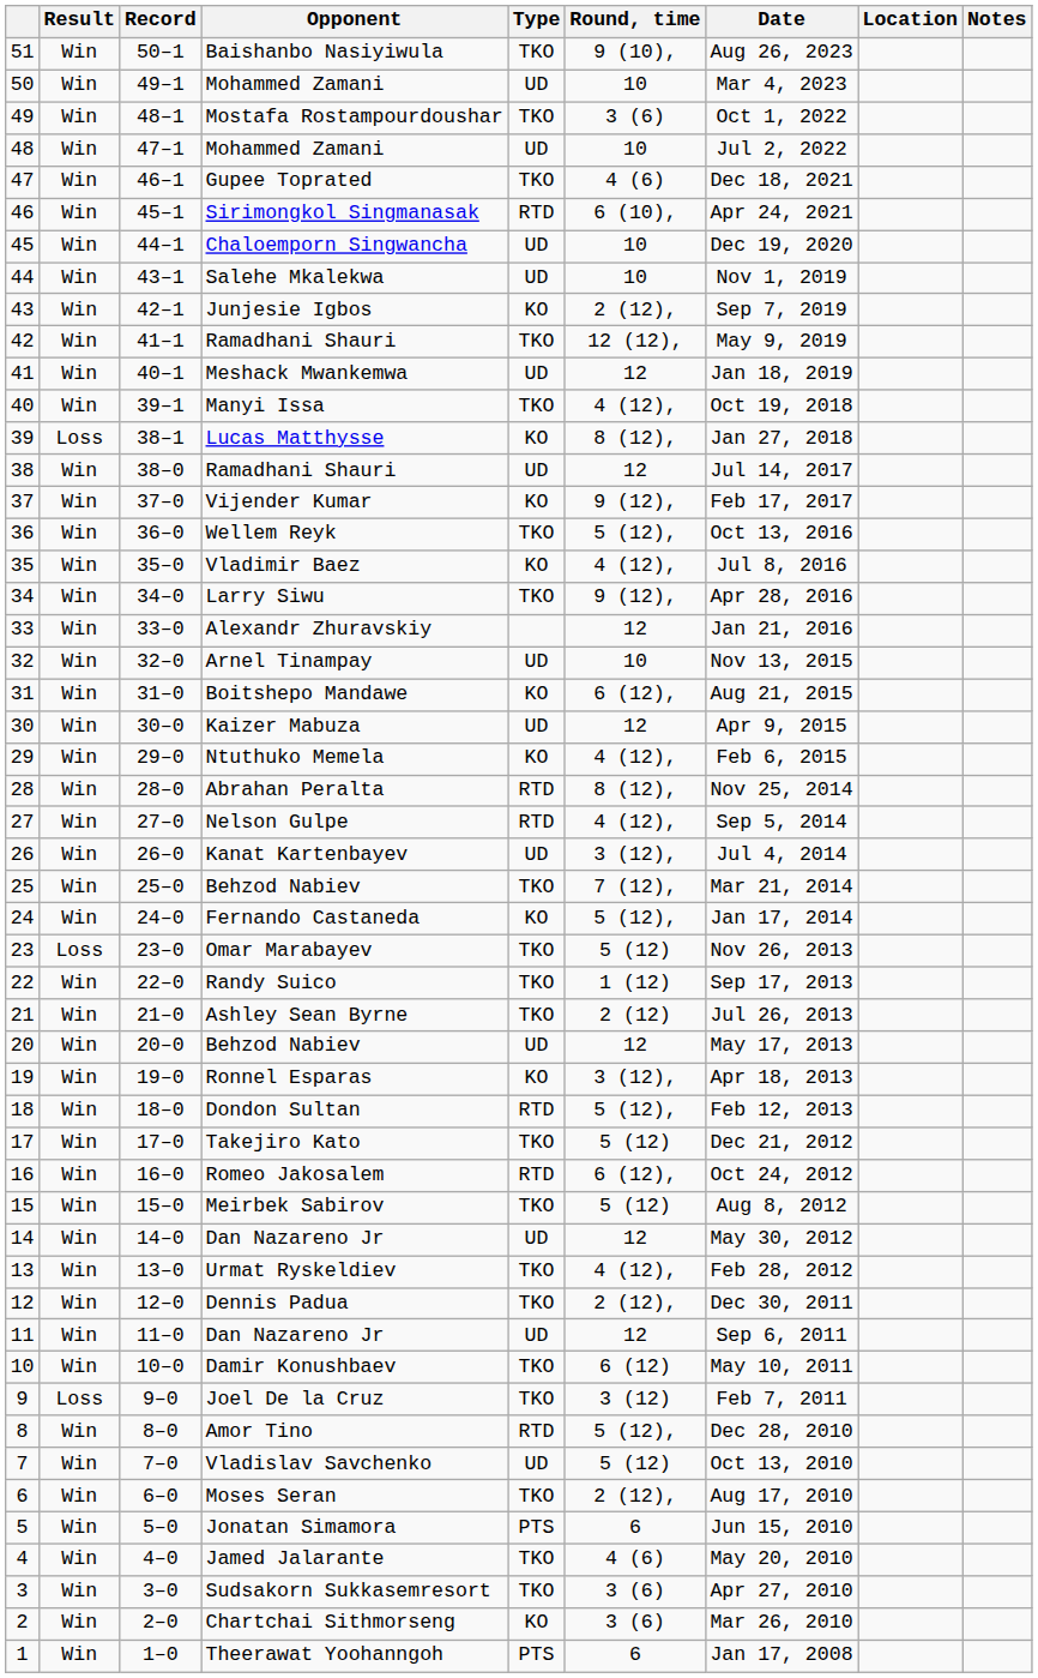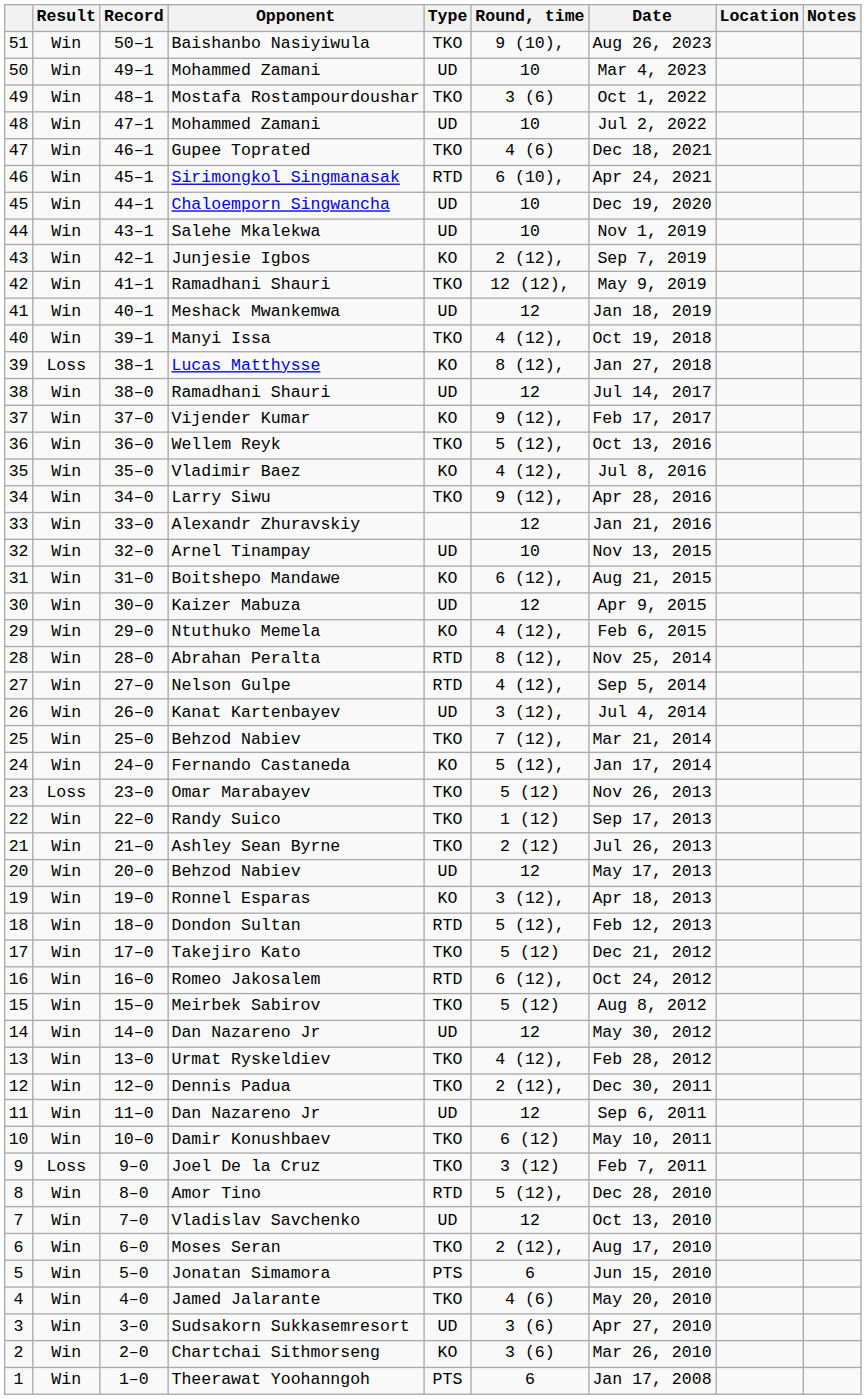Vladislav Savchenko | Round, time: 5 (12) -> 12
Sudsakorn Sukkasemresort | Type: TKO -> UD
